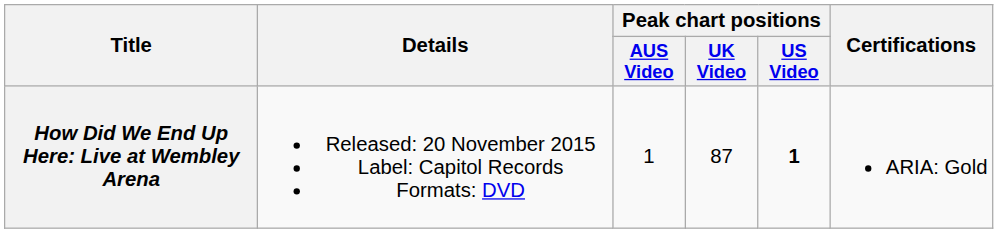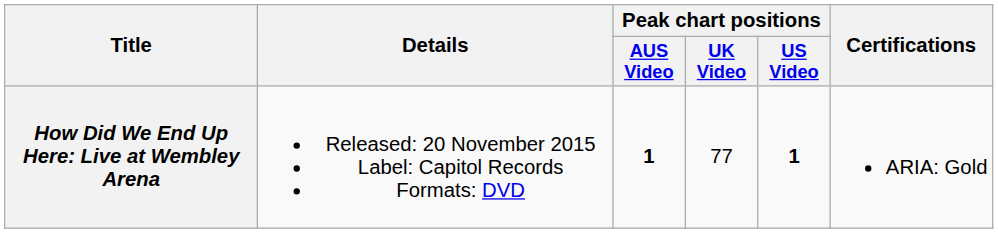How Did We End Up Here: Live at Wembley Arena | Peak chart positions / AUS Video: normal -> bold
How Did We End Up Here: Live at Wembley Arena | Peak chart positions / UK Video: 87 -> 77
